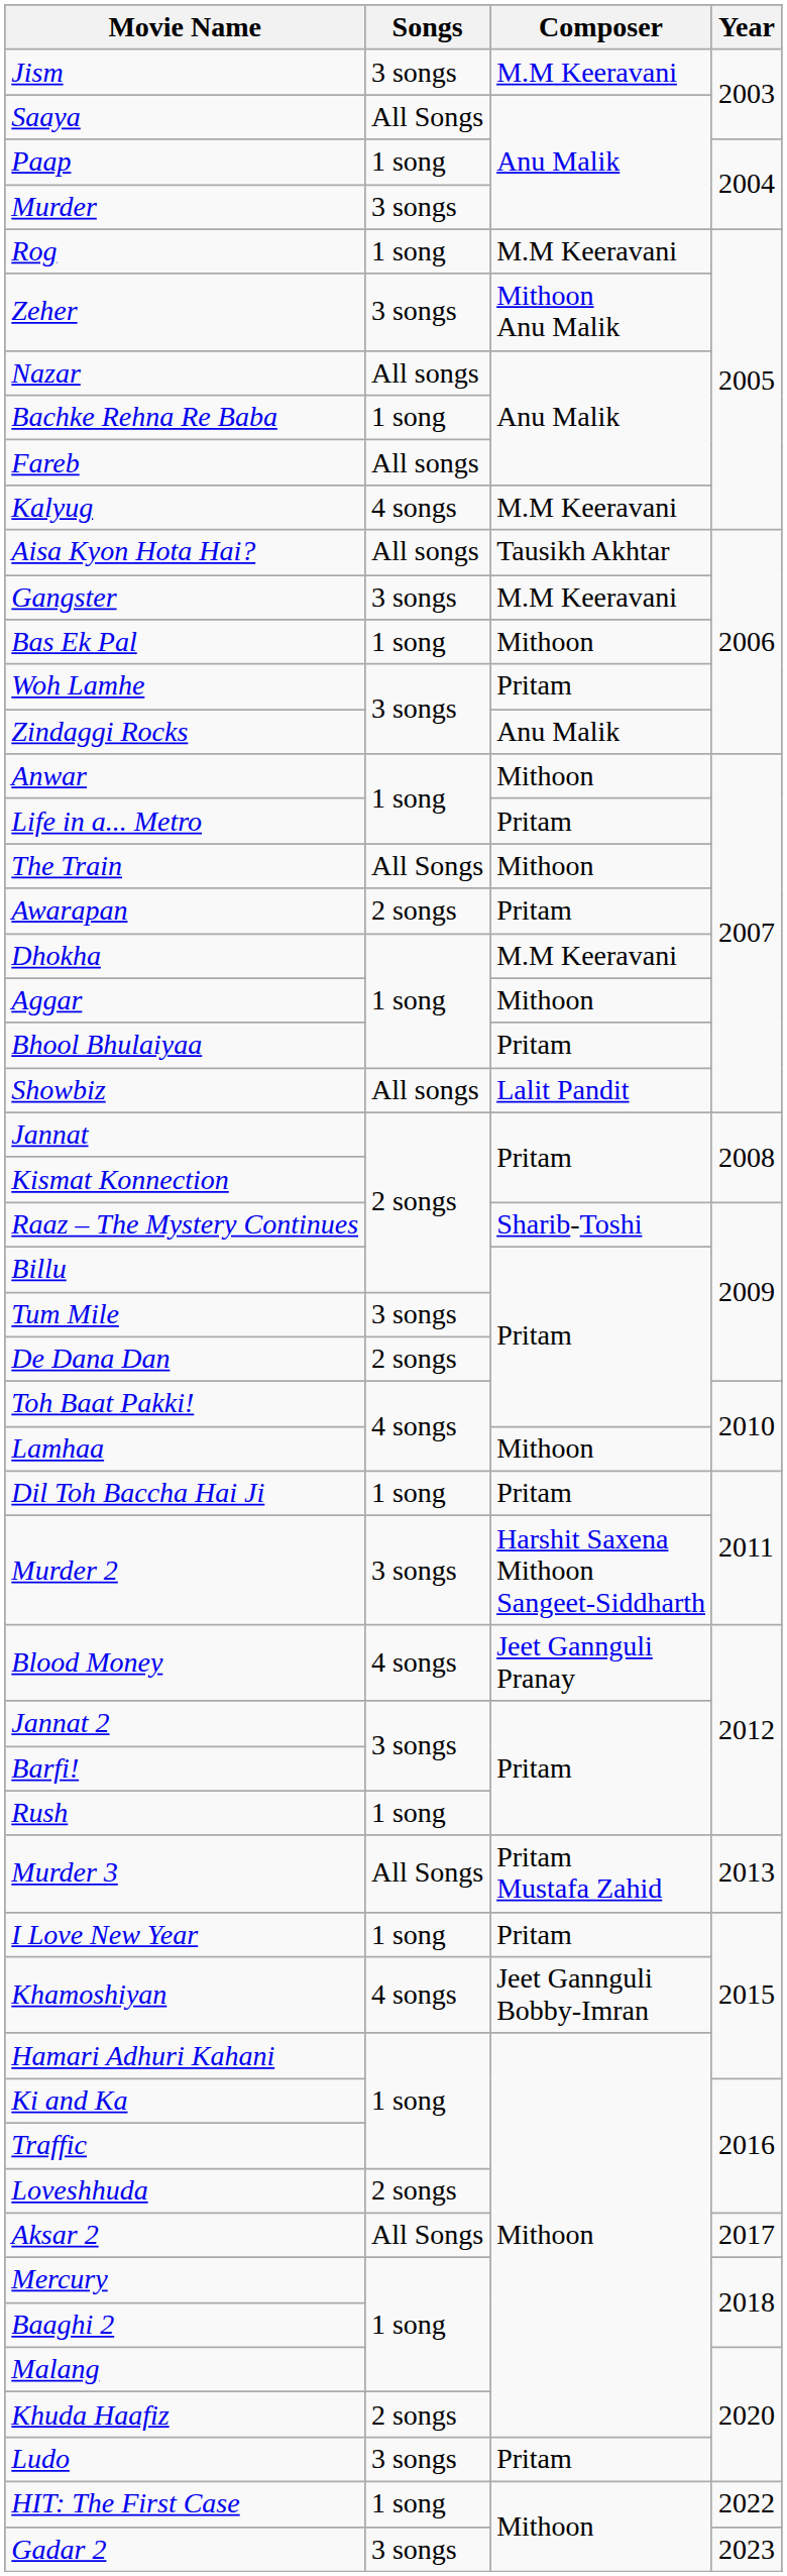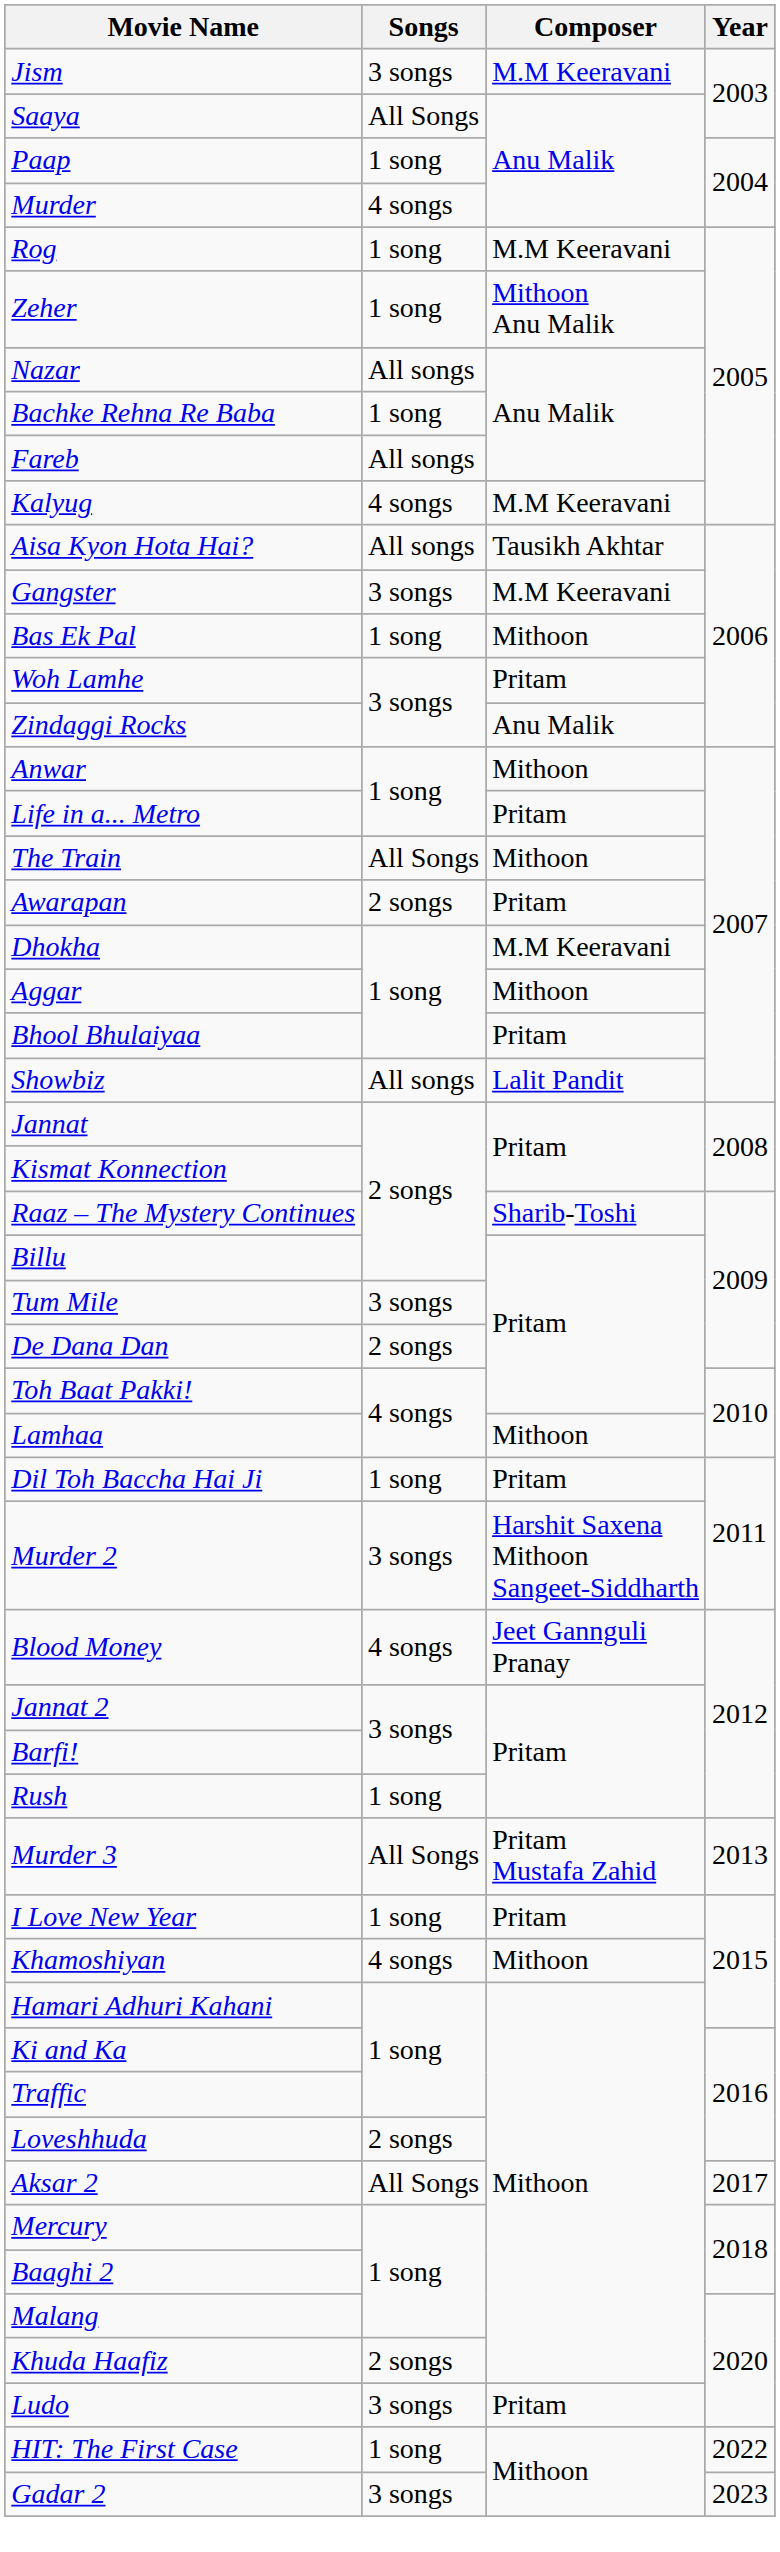Murder | Songs: 3 songs -> 4 songs
Zeher | Songs: 3 songs -> 1 song
Khamoshiyan | Composer: Jeet Gannguli Bobby-Imran -> Mithoon
